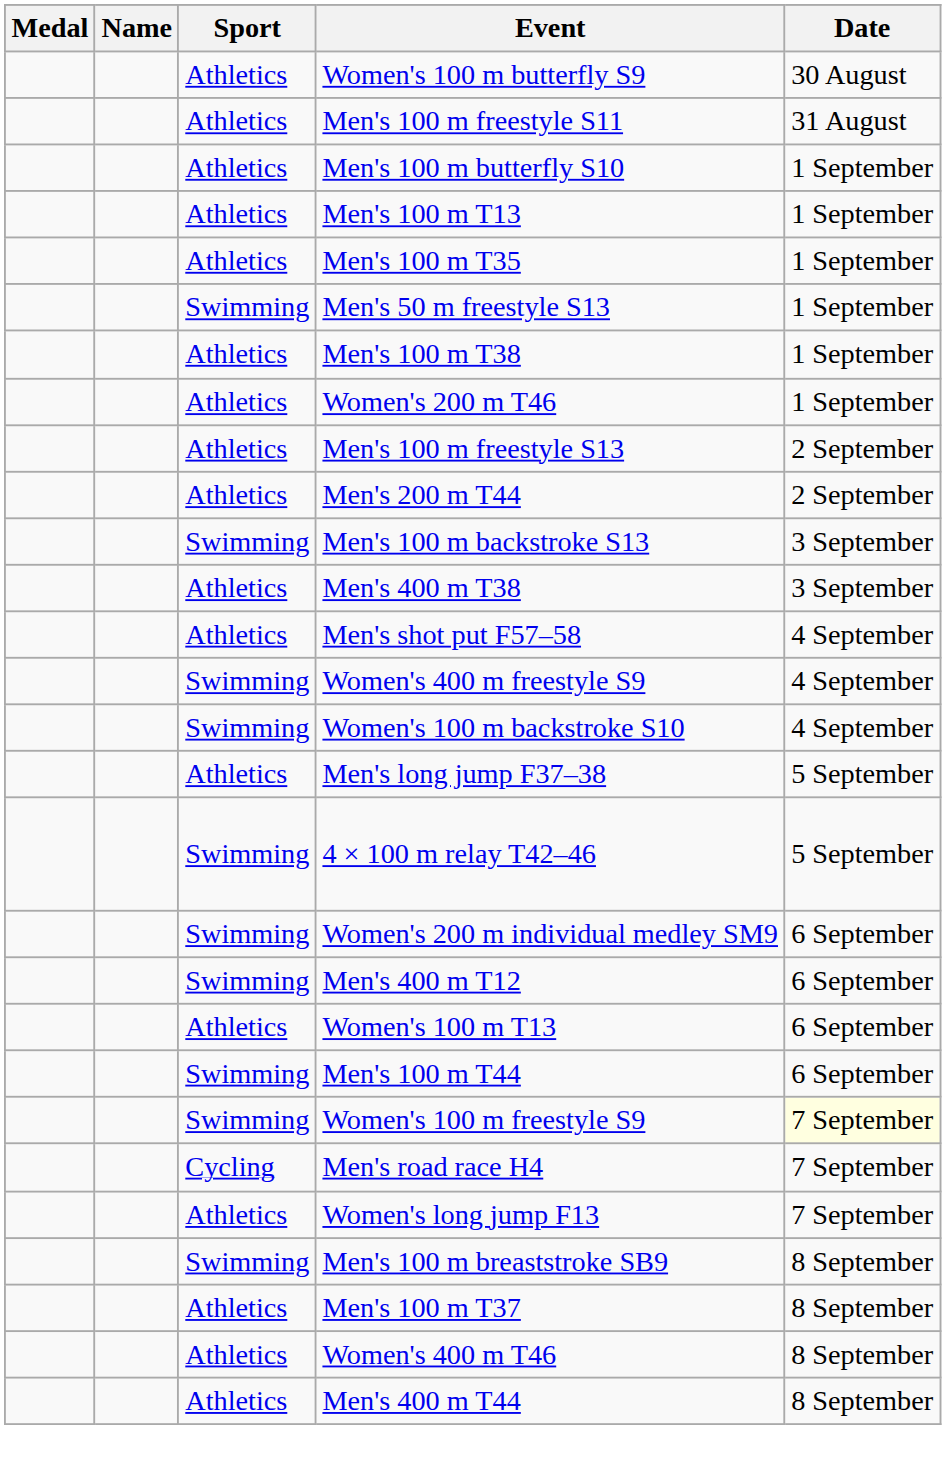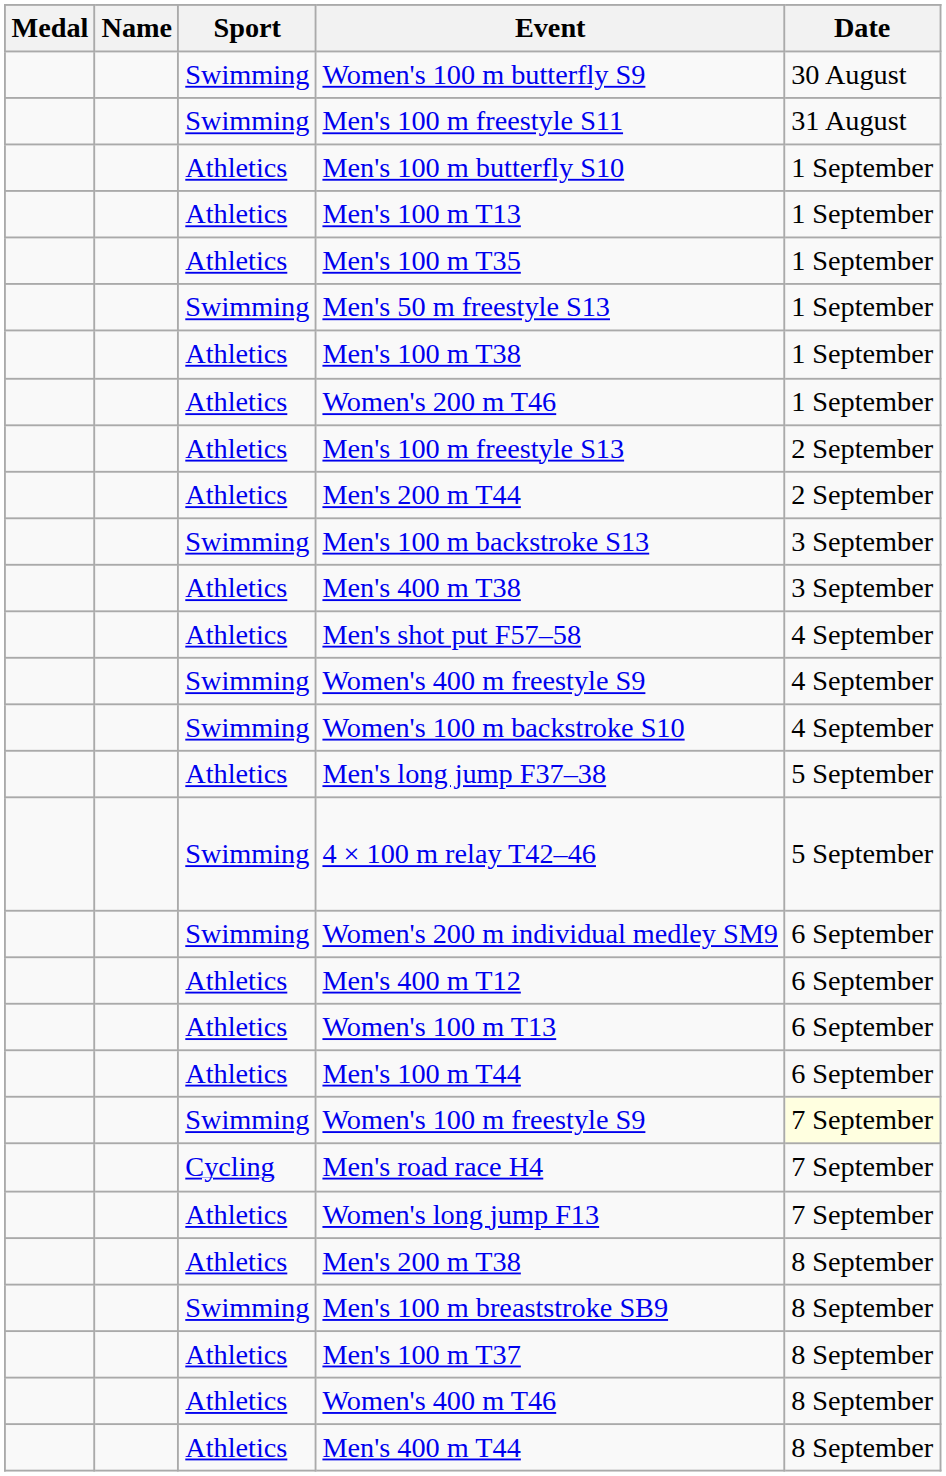Women's 100 m butterfly S9 | Sport: Athletics -> Swimming
Men's 100 m freestyle S11 | Sport: Athletics -> Swimming
Men's 400 m T12 | Sport: Swimming -> Athletics
Men's 100 m T44 | Sport: Swimming -> Athletics
+ row: Athletics | Men's 200 m T38 | 8 September
